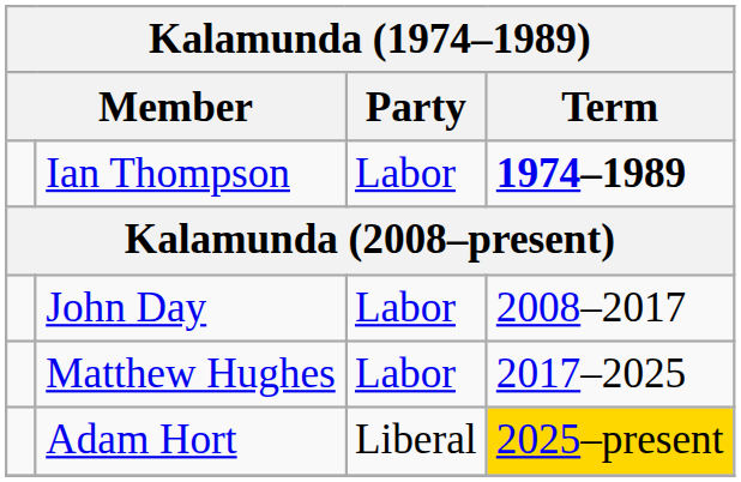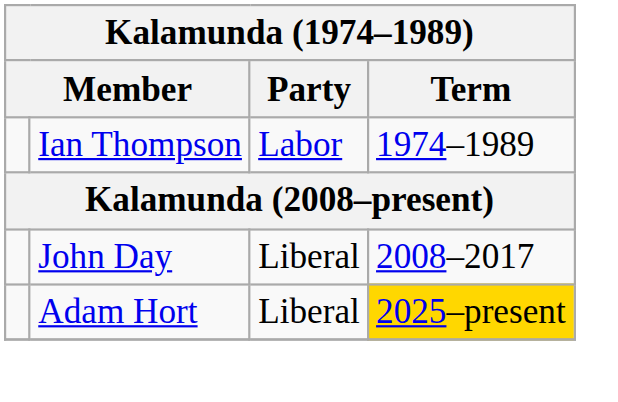Ian Thompson | Term: bold -> normal
John Day | Party: Labor -> Liberal
- row: Matthew Hughes | Labor | 2017–2025
